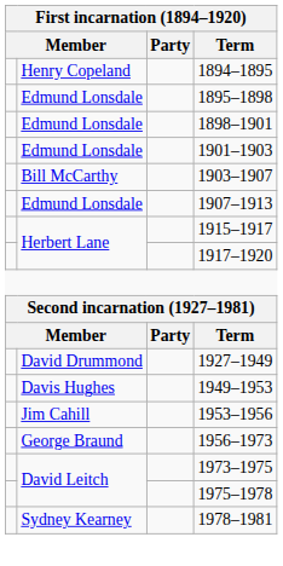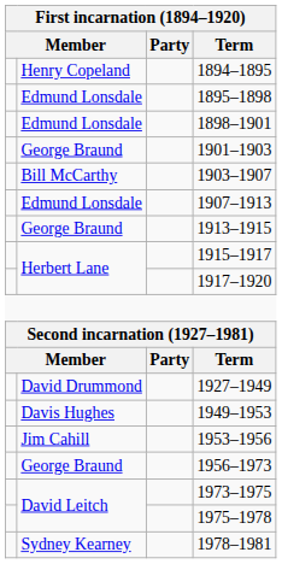1901–1903 | column 2: Edmund Lonsdale -> George Braund
+ row: George Braund | 1913–1915
